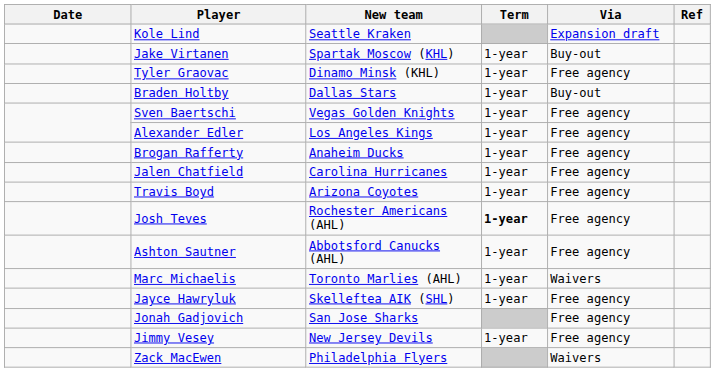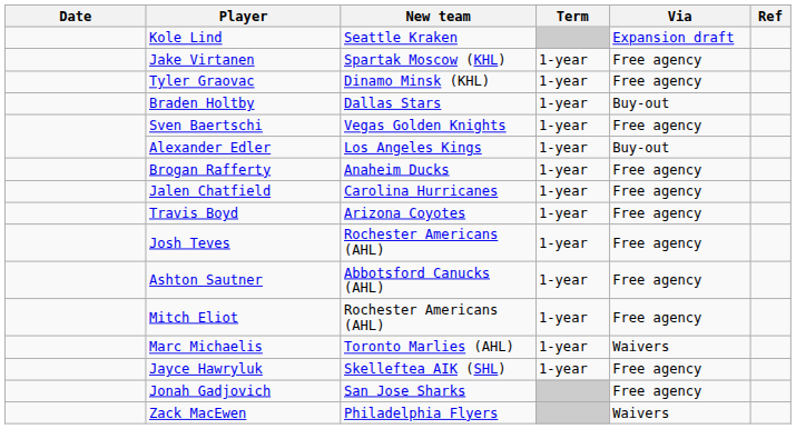Jake Virtanen | Via: Buy-out -> Free agency
Alexander Edler | Via: Free agency -> Buy-out
Josh Teves | Term: bold -> normal
+ row: Mitch Eliot | Rochester Americans (AHL) | 1-year | Free agency
- row: Jimmy Vesey | New Jersey Devils | 1-year | Free agency
